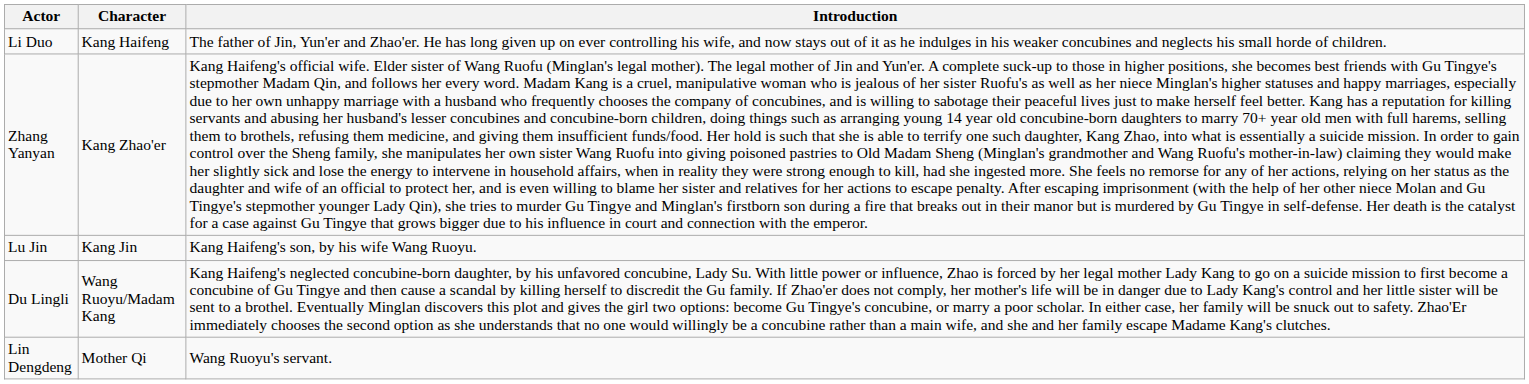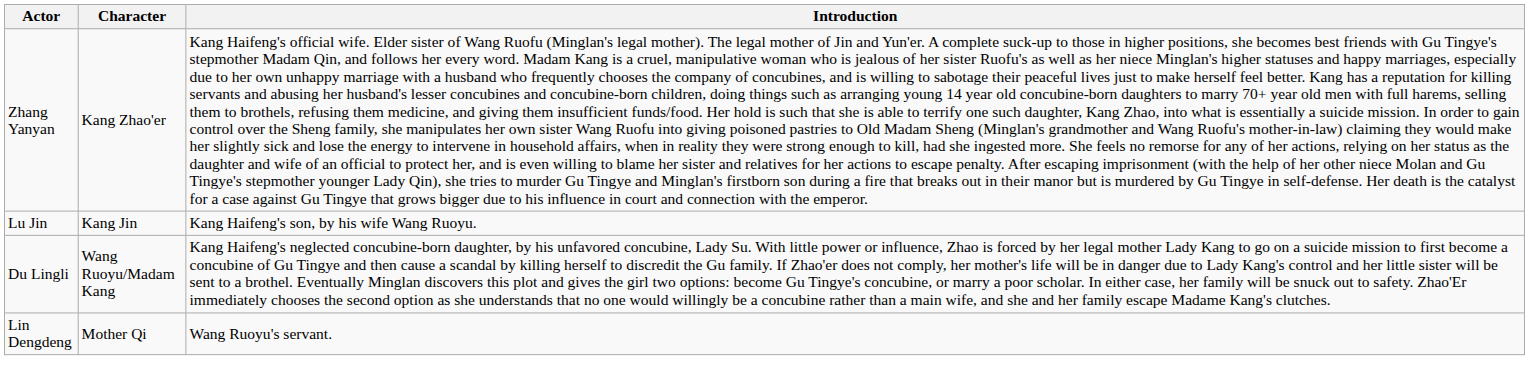- row: Li Duo | Kang Haifeng | The father of Jin, Yun'er and Zhao'er. He has long given up on ever controlling his wife, and now stays out of it as he indulges in his weaker concubines and neglects his small horde of children.
